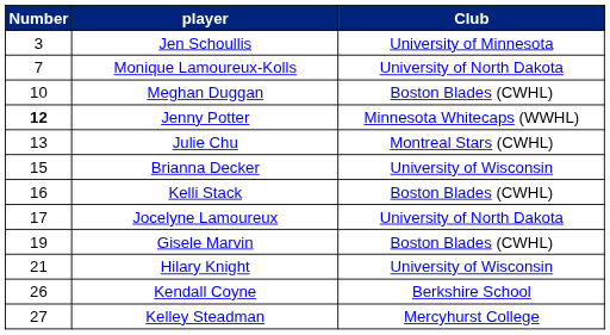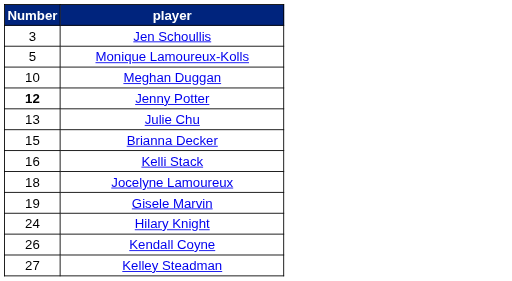- column: Club | University of Minnesota | University of North Dakota | Boston Blades (CWHL) | Minnesota Whitecaps (WWHL) | Montreal Stars (CWHL) | University of Wisconsin | Boston Blades (CWHL) | University of North Dakota | Boston Blades (CWHL) | University of Wisconsin | Berkshire School | Mercyhurst College
Monique Lamoureux-Kolls | Number: 7 -> 5
Jocelyne Lamoureux | Number: 17 -> 18
Hilary Knight | Number: 21 -> 24
